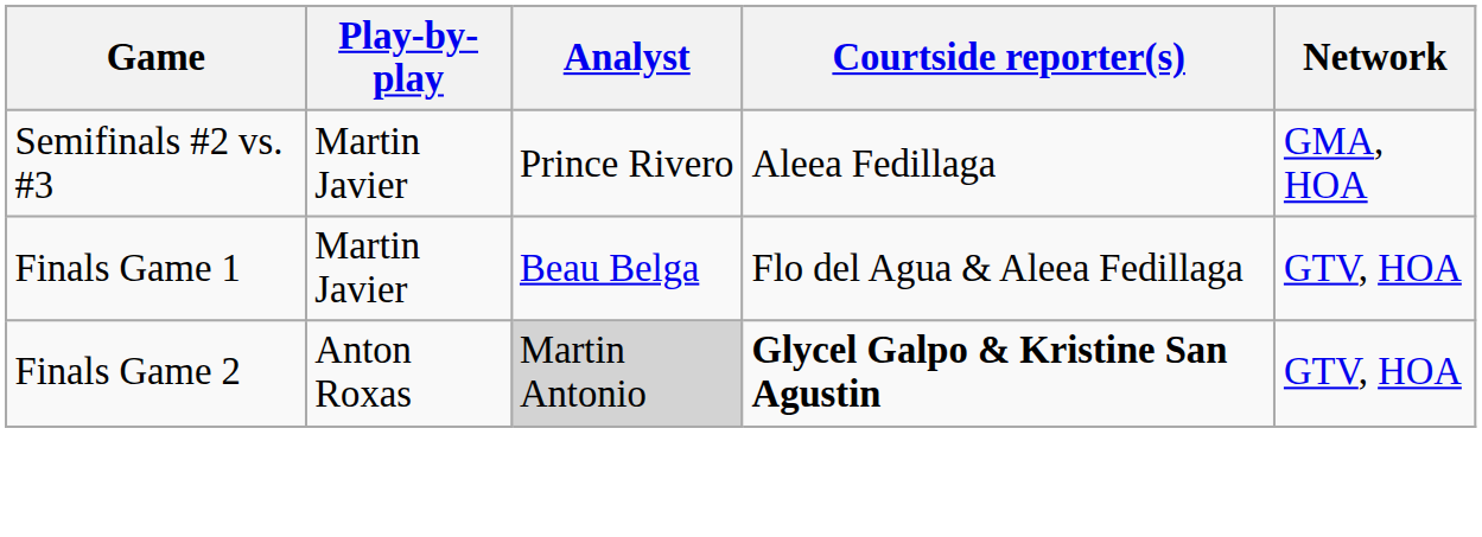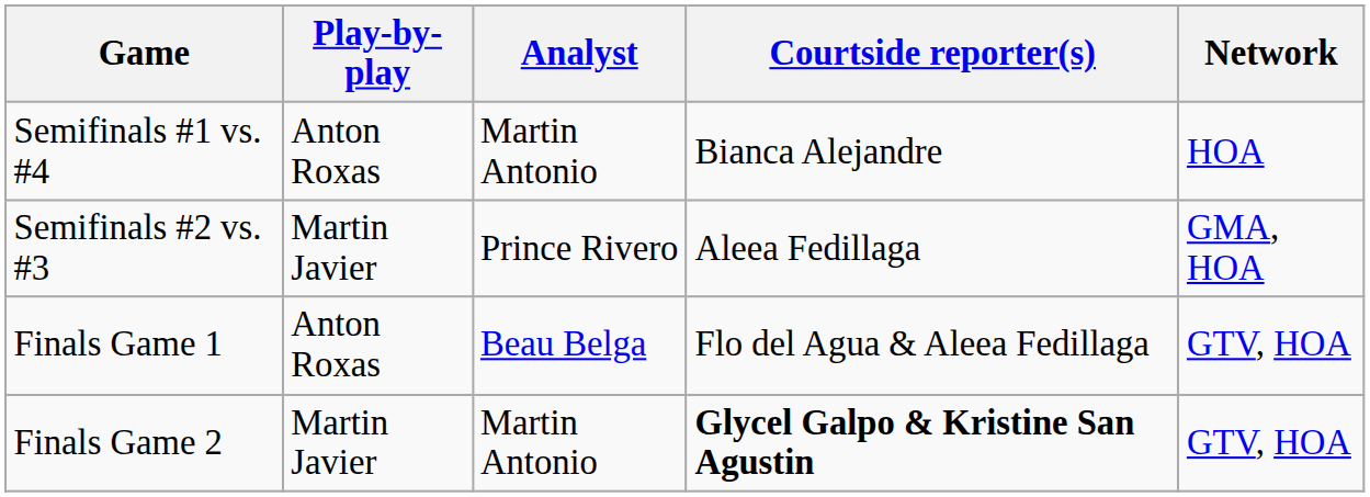+ row: Semifinals #1 vs. #4 | Anton Roxas | Martin Antonio | Bianca Alejandre | HOA
Finals Game 1 | Play-by-play: Martin Javier -> Anton Roxas
Finals Game 2 | Play-by-play: Anton Roxas -> Martin Javier
Finals Game 2 | Analyst: lightgrey background -> no background
